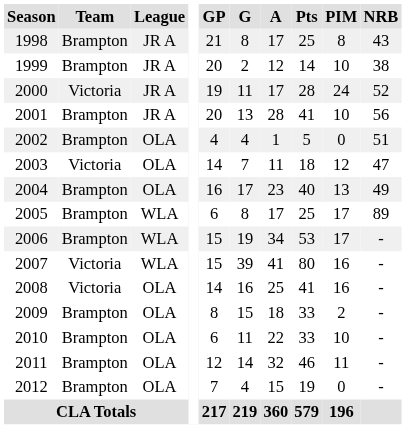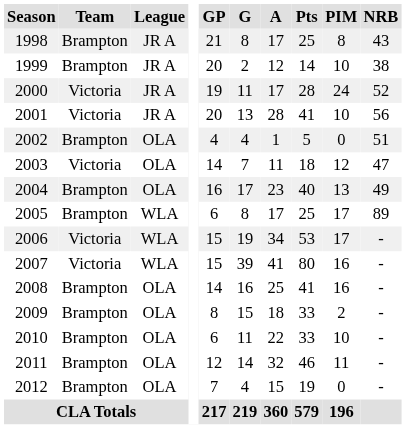2001 | Team: Brampton -> Victoria
2006 | Team: Brampton -> Victoria
2008 | Team: Victoria -> Brampton
